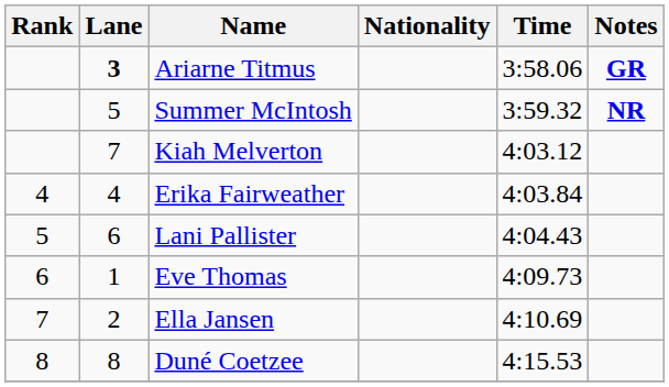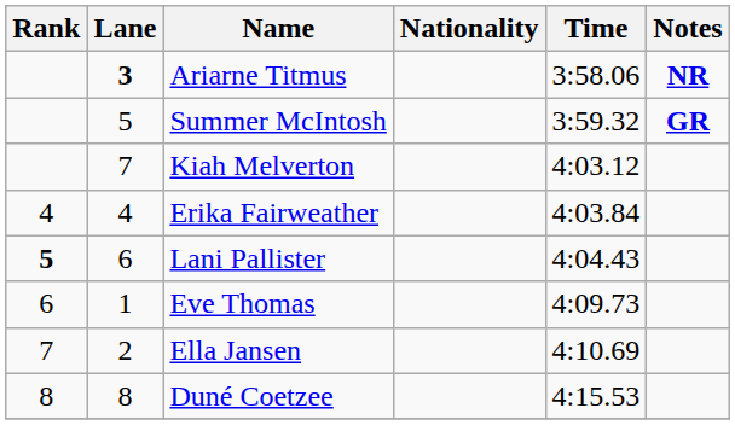Ariarne Titmus | Notes: GR -> NR
Summer McIntosh | Notes: NR -> GR
Lani Pallister | Rank: normal -> bold
